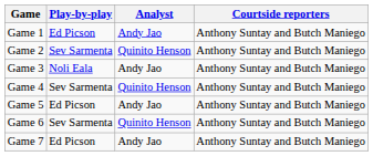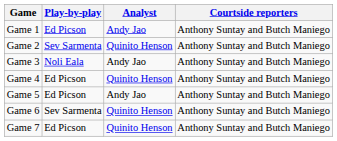Game 4 | Play-by-play: Sev Sarmenta -> Ed Picson
Game 7 | Analyst: Andy Jao -> Quinito Henson
